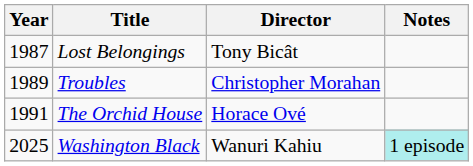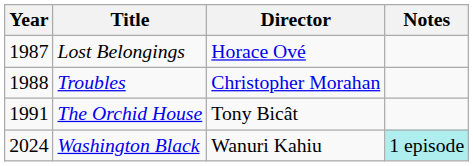Lost Belongings | Director: Tony Bicât -> Horace Ové
Troubles | Year: 1989 -> 1988
The Orchid House | Director: Horace Ové -> Tony Bicât
Washington Black | Year: 2025 -> 2024
